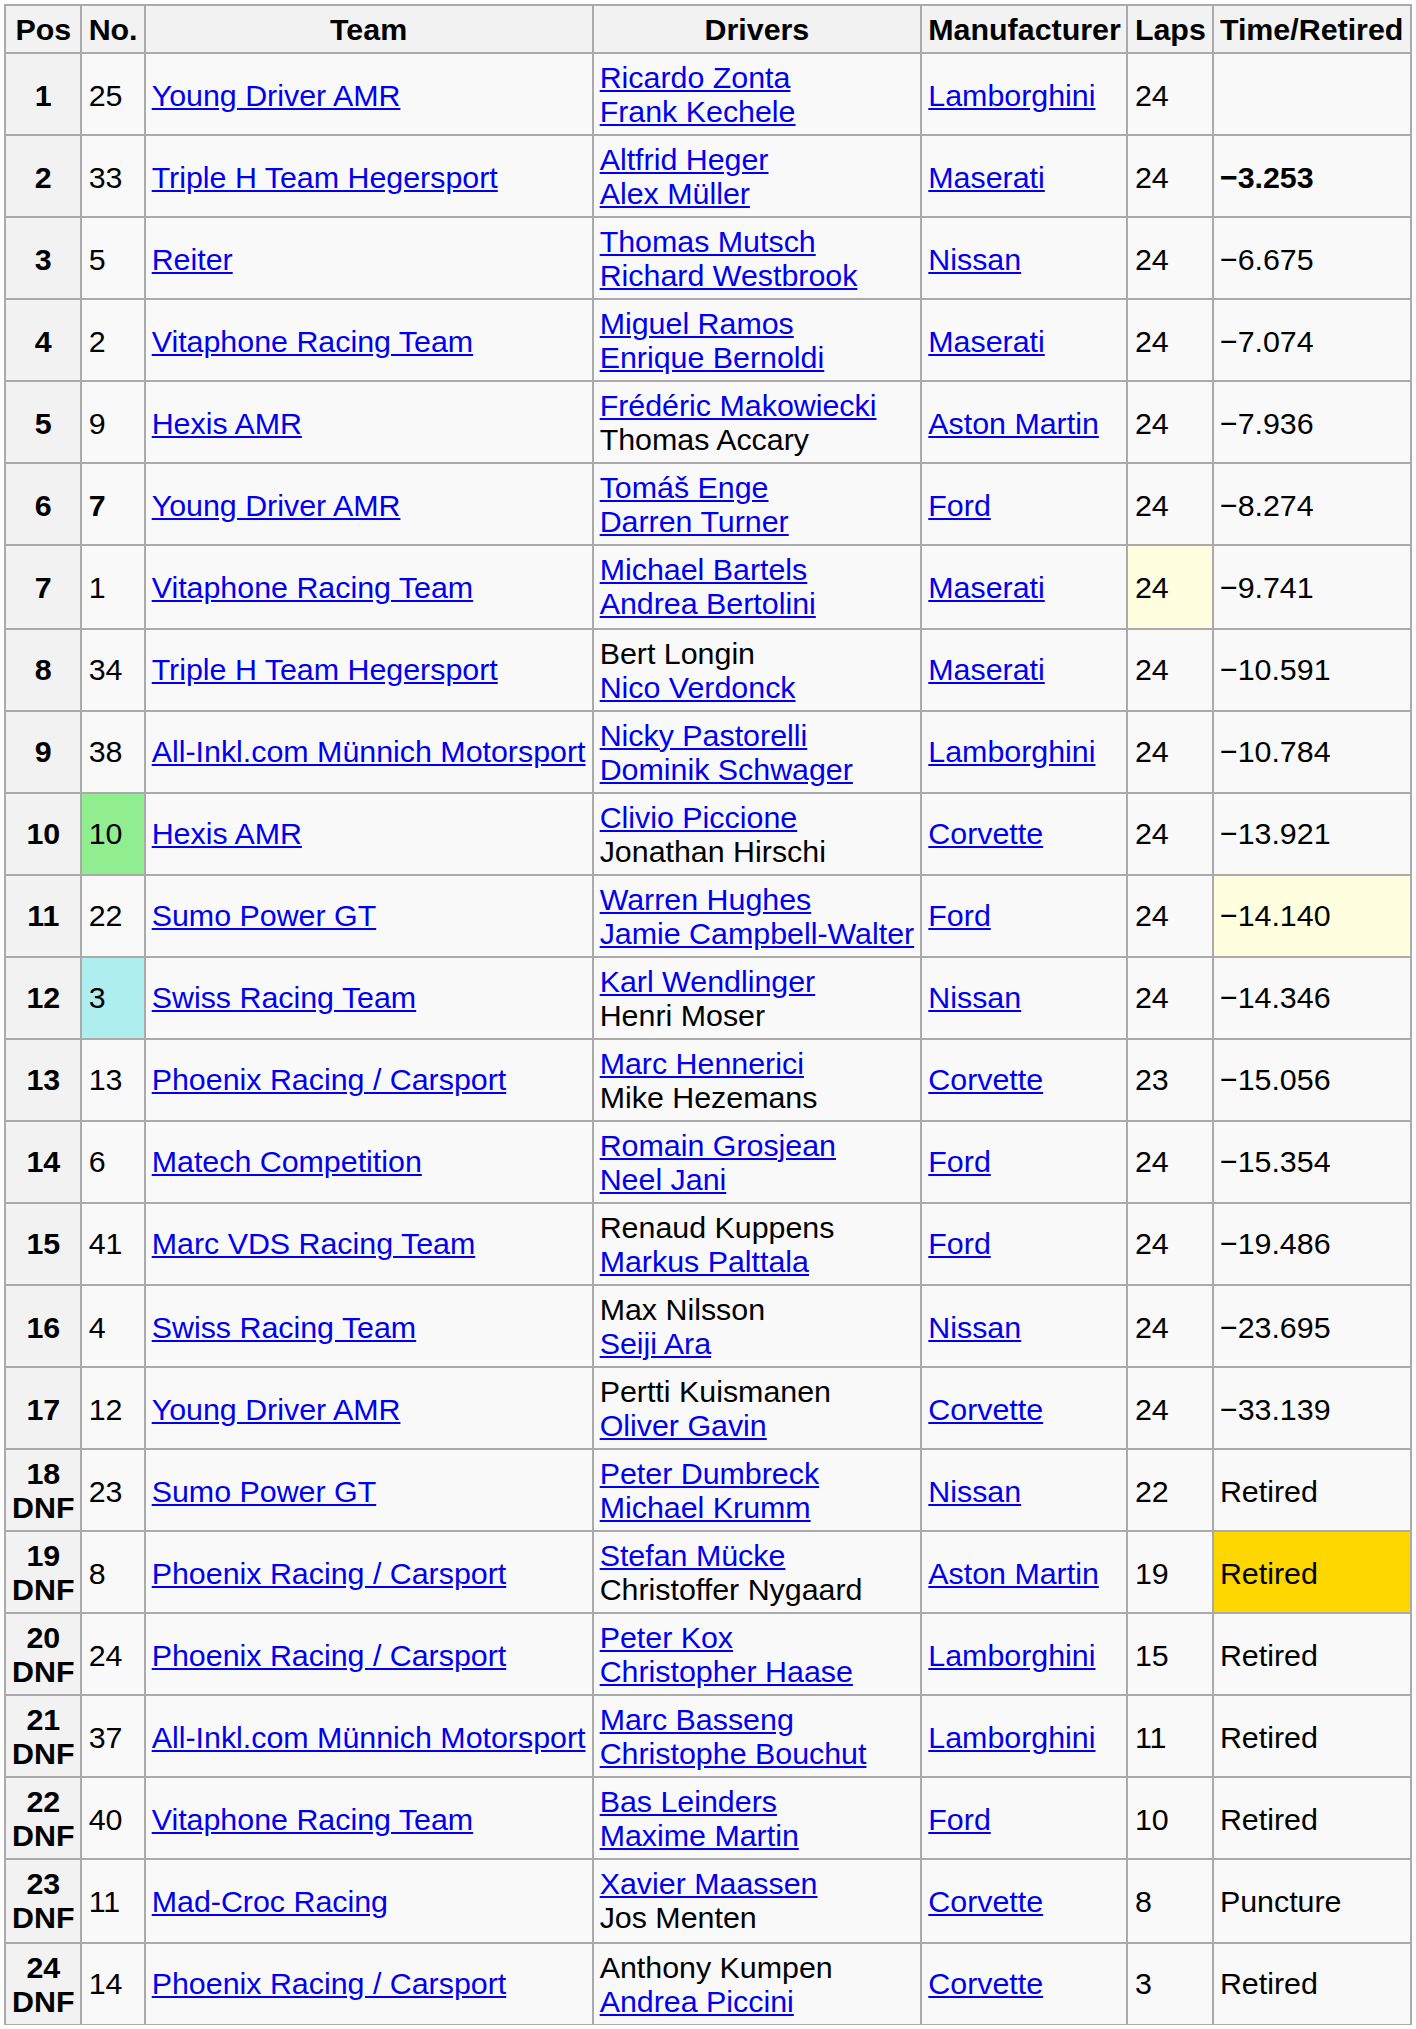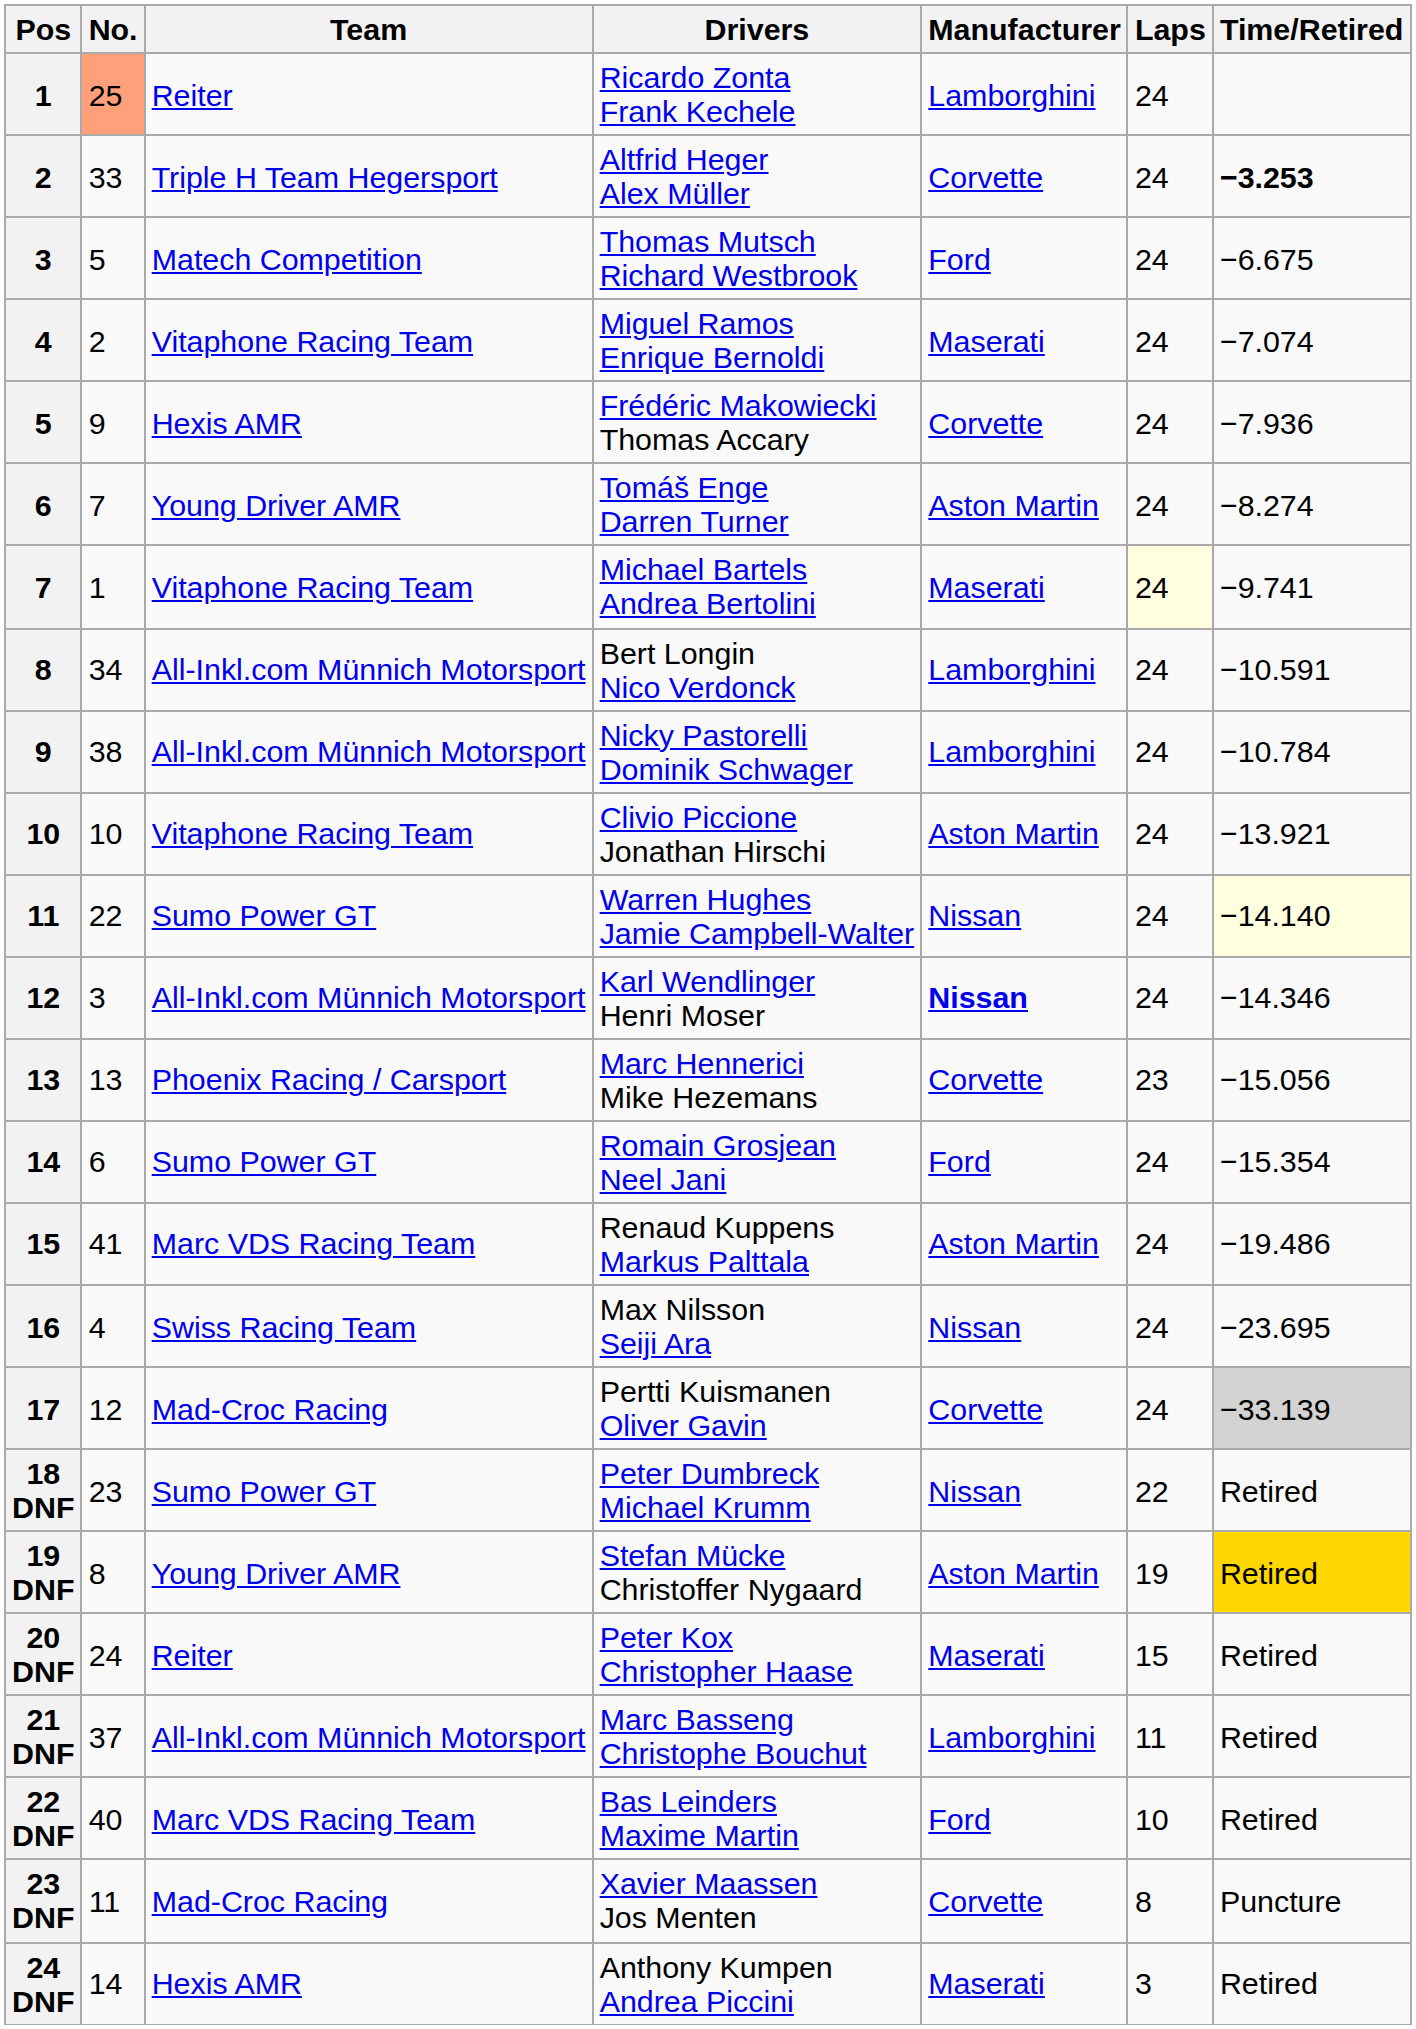Ricardo Zonta Frank Kechele | No.: no background -> lightsalmon background
Ricardo Zonta Frank Kechele | Team: Young Driver AMR -> Reiter
Altfrid Heger Alex Müller | Manufacturer: Maserati -> Corvette
Thomas Mutsch Richard Westbrook | Team: Reiter -> Matech Competition
Thomas Mutsch Richard Westbrook | Manufacturer: Nissan -> Ford
Frédéric Makowiecki Thomas Accary | Manufacturer: Aston Martin -> Corvette
Tomáš Enge Darren Turner | No.: bold -> normal
Tomáš Enge Darren Turner | Manufacturer: Ford -> Aston Martin
Bert Longin Nico Verdonck | Team: Triple H Team Hegersport -> All-Inkl.com Münnich Motorsport
Bert Longin Nico Verdonck | Manufacturer: Maserati -> Lamborghini
Clivio Piccione Jonathan Hirschi | No.: lightgreen background -> no background
Clivio Piccione Jonathan Hirschi | Team: Hexis AMR -> Vitaphone Racing Team
Clivio Piccione Jonathan Hirschi | Manufacturer: Corvette -> Aston Martin
Warren Hughes Jamie Campbell-Walter | Manufacturer: Ford -> Nissan
Karl Wendlinger Henri Moser | No.: paleturquoise background -> no background
Karl Wendlinger Henri Moser | Team: Swiss Racing Team -> All-Inkl.com Münnich Motorsport
Karl Wendlinger Henri Moser | Manufacturer: normal -> bold
Romain Grosjean Neel Jani | Team: Matech Competition -> Sumo Power GT
Renaud Kuppens Markus Palttala | Manufacturer: Ford -> Aston Martin
Pertti Kuismanen Oliver Gavin | Team: Young Driver AMR -> Mad-Croc Racing
Pertti Kuismanen Oliver Gavin | Time/Retired: no background -> lightgrey background
Stefan Mücke Christoffer Nygaard | Team: Phoenix Racing / Carsport -> Young Driver AMR
Peter Kox Christopher Haase | Team: Phoenix Racing / Carsport -> Reiter
Peter Kox Christopher Haase | Manufacturer: Lamborghini -> Maserati
Bas Leinders Maxime Martin | Team: Vitaphone Racing Team -> Marc VDS Racing Team
Anthony Kumpen Andrea Piccini | Team: Phoenix Racing / Carsport -> Hexis AMR
Anthony Kumpen Andrea Piccini | Manufacturer: Corvette -> Maserati
